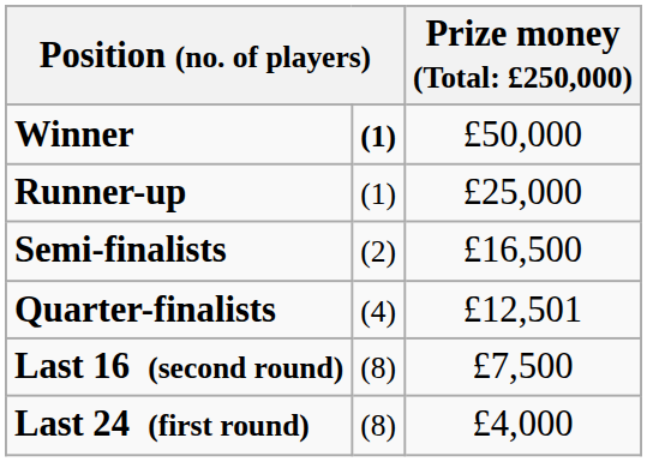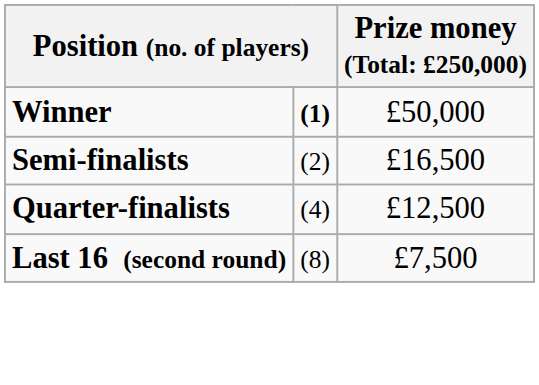- row: Runner-up | (1) | £25,000
Quarter-finalists | column 3: £12,501 -> £12,500
- row: Last 24 (first round) | (8) | £4,000
